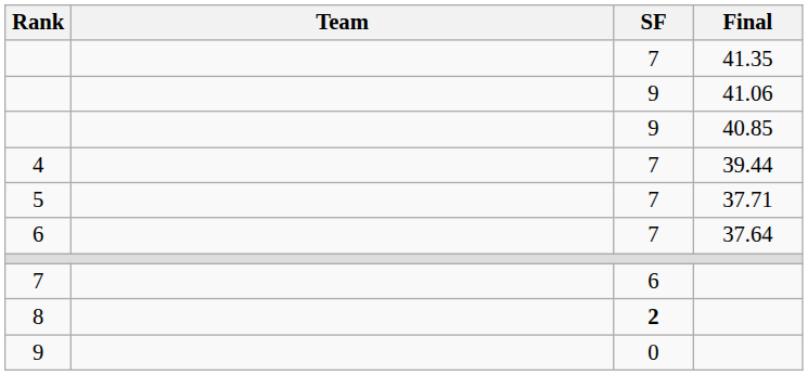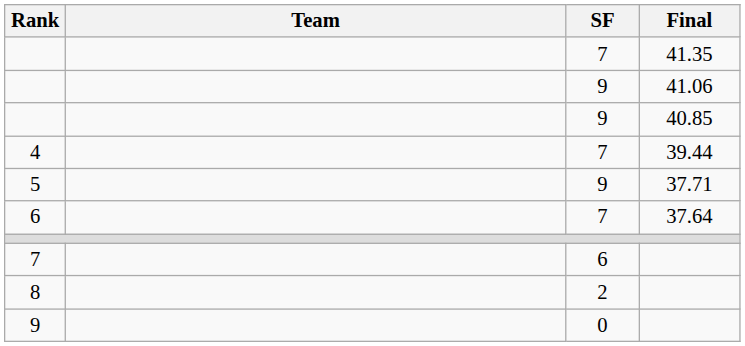5 | SF: 7 -> 9
8 | SF: bold -> normal
